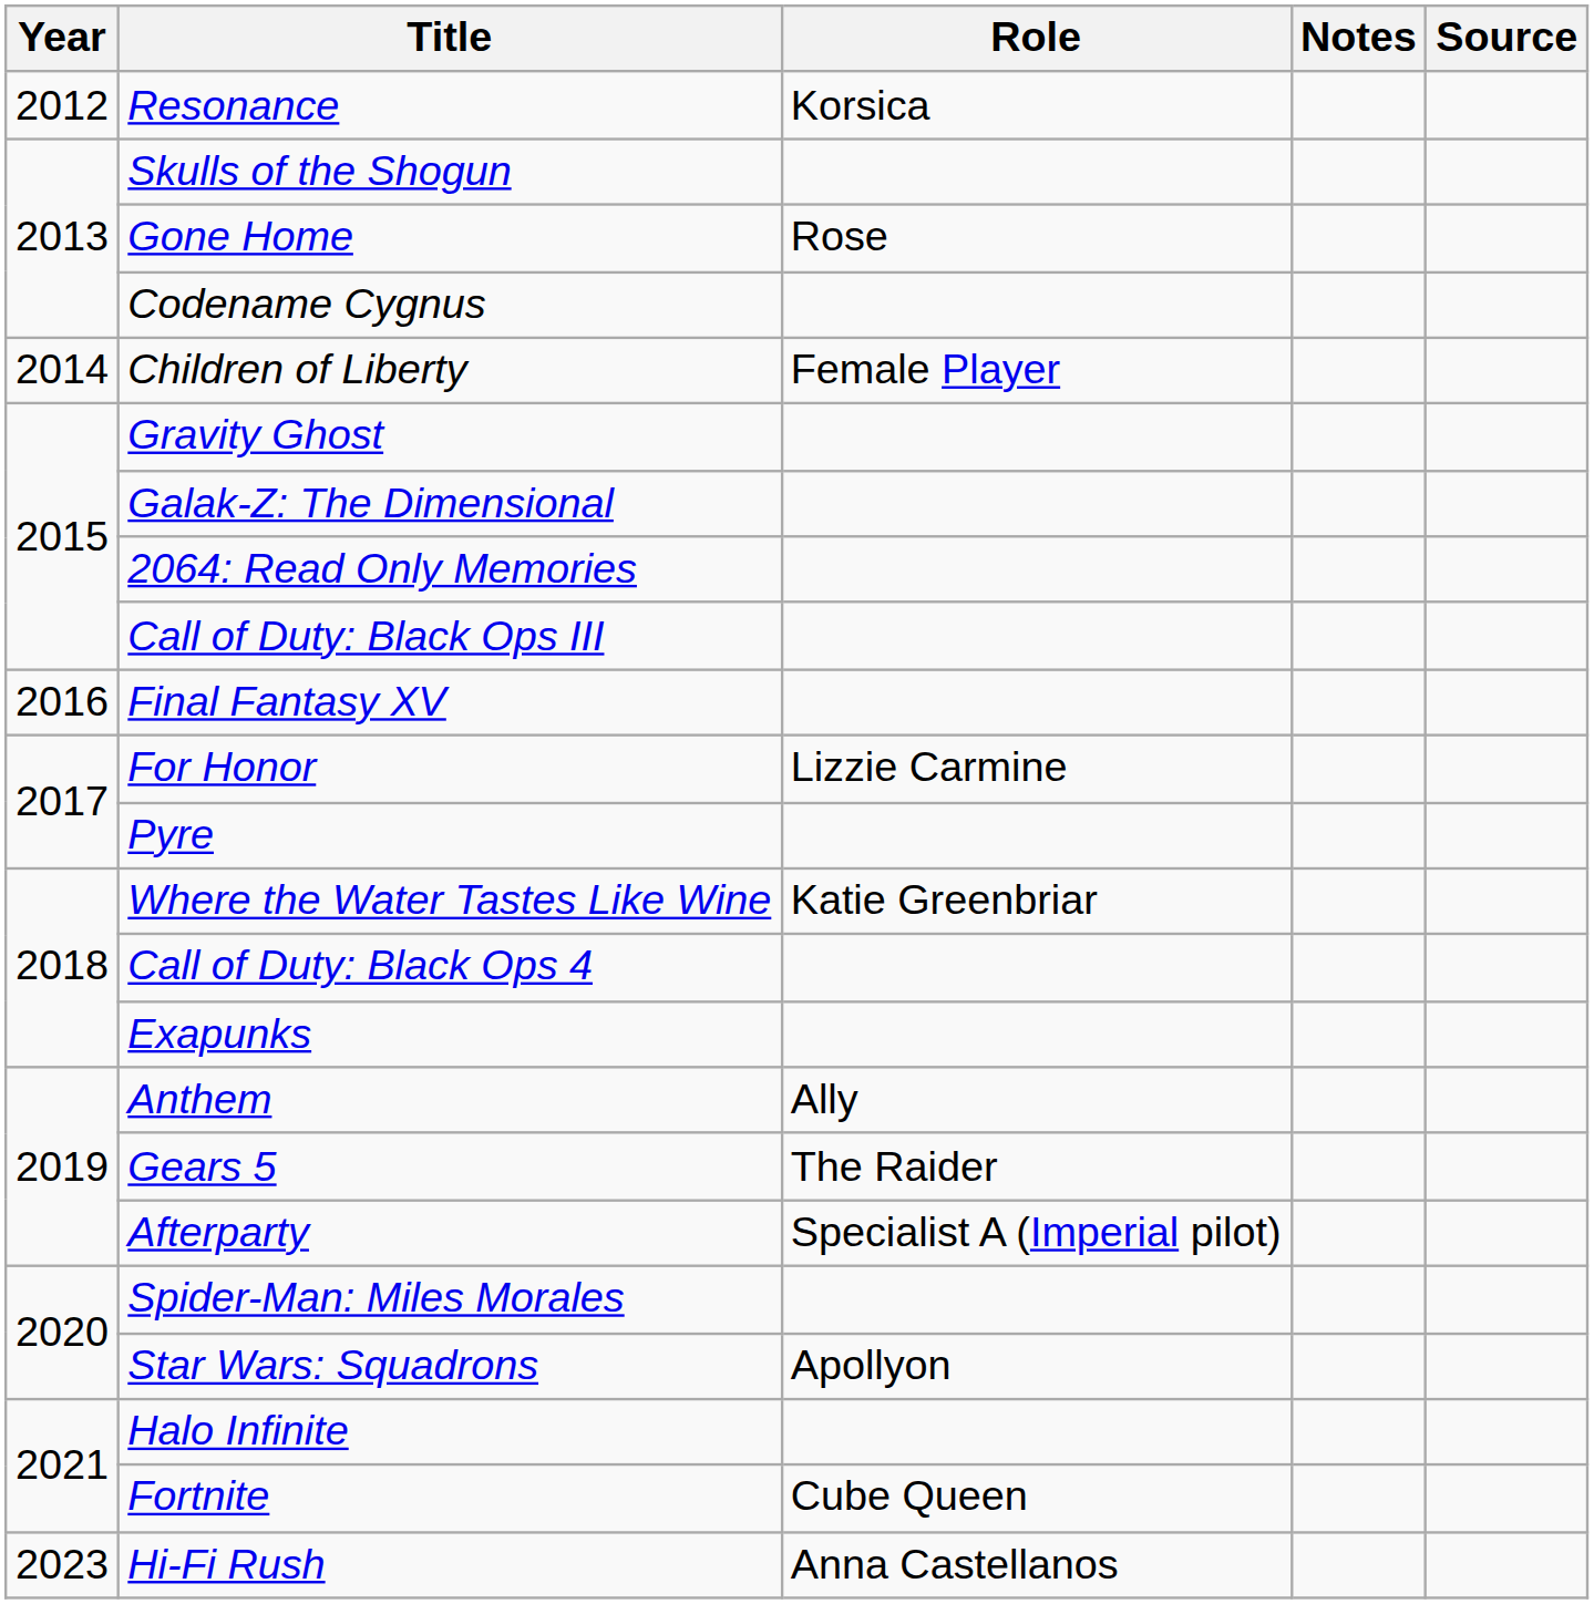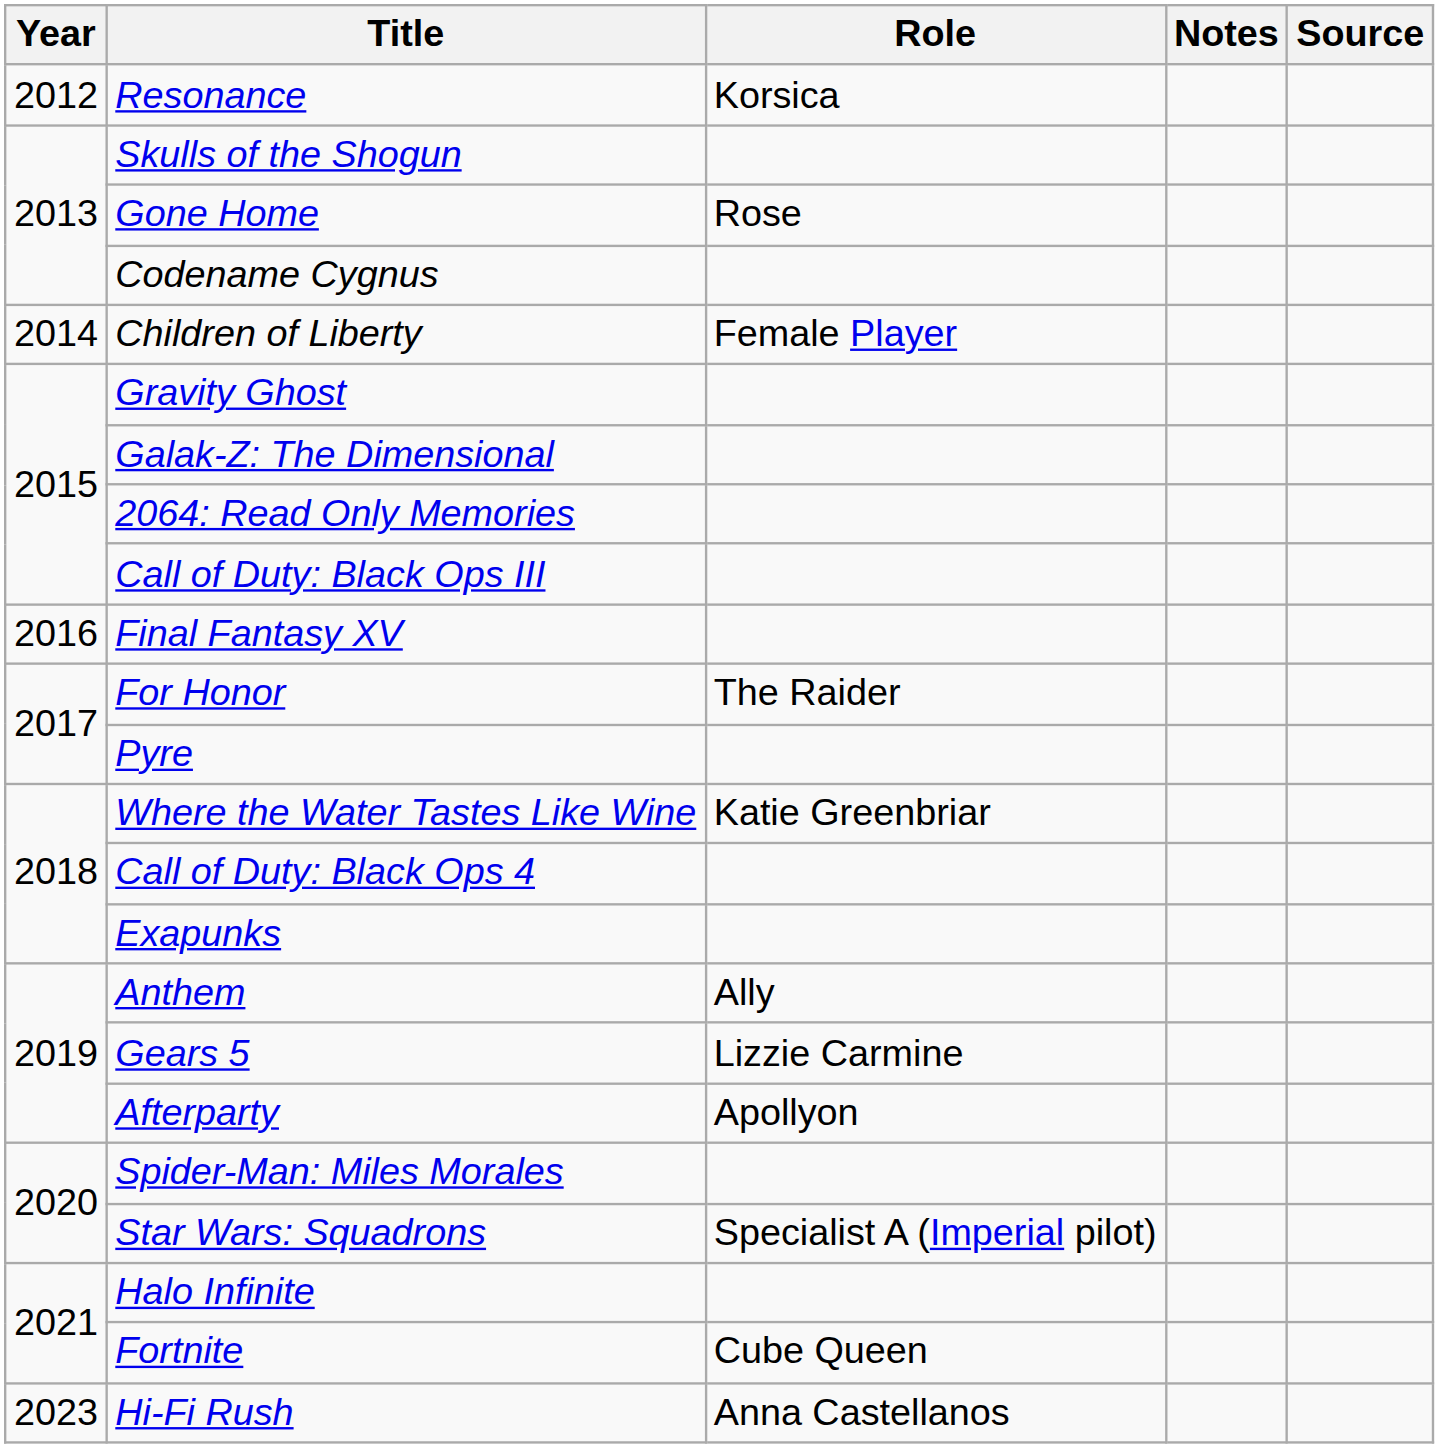For Honor | Role: Lizzie Carmine -> The Raider
Gears 5 | Role: The Raider -> Lizzie Carmine
Afterparty | Role: Specialist A (Imperial pilot) -> Apollyon
Star Wars: Squadrons | Role: Apollyon -> Specialist A (Imperial pilot)
